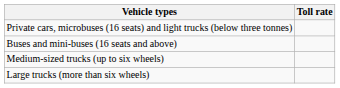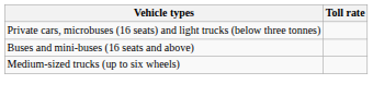- row: Large trucks (more than six wheels)
